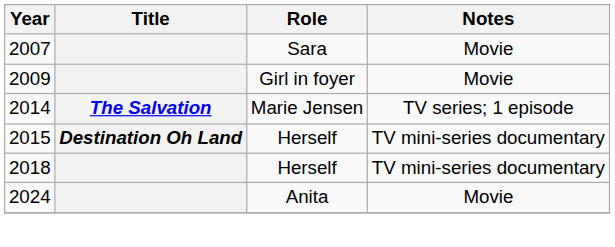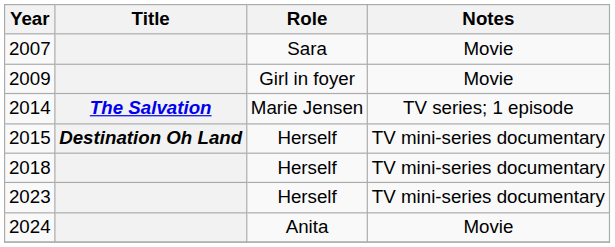+ row: 2023 | Herself | TV mini-series documentary
